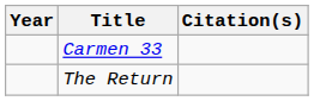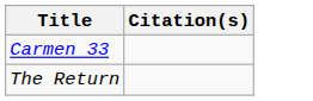- column: Year
